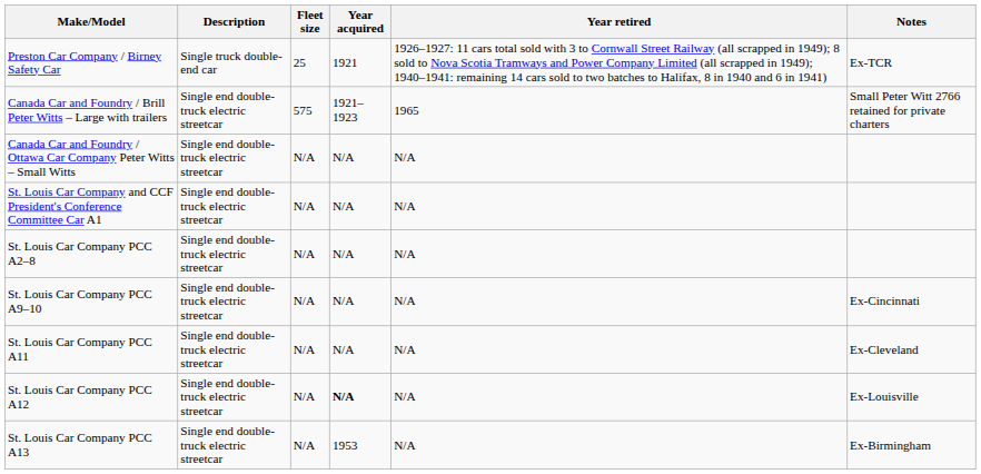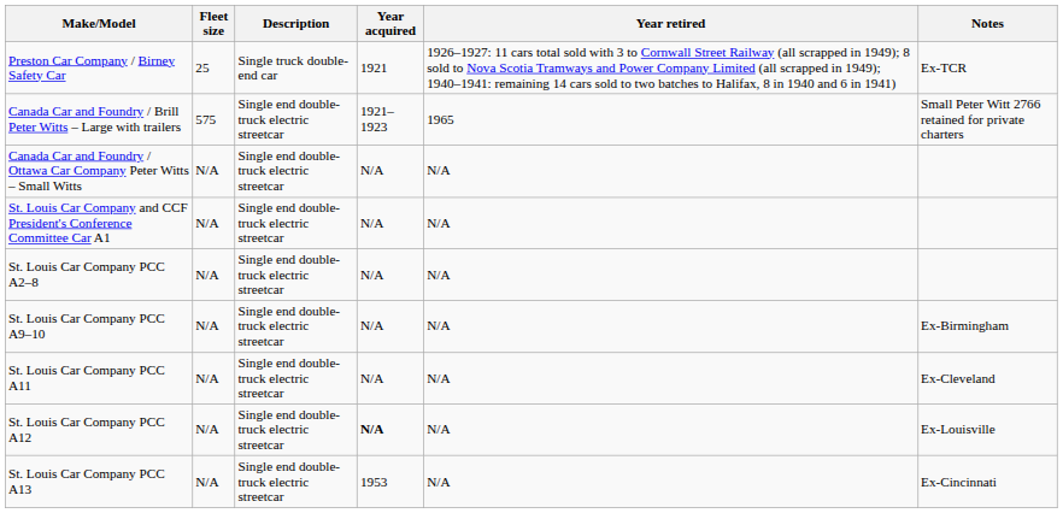columns swapped: Description <-> Fleet size
St. Louis Car Company PCC A9–10 | Notes: Ex-Cincinnati -> Ex-Birmingham
St. Louis Car Company PCC A13 | Notes: Ex-Birmingham -> Ex-Cincinnati
